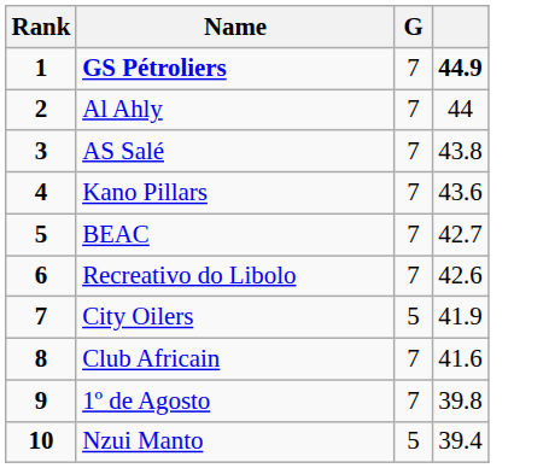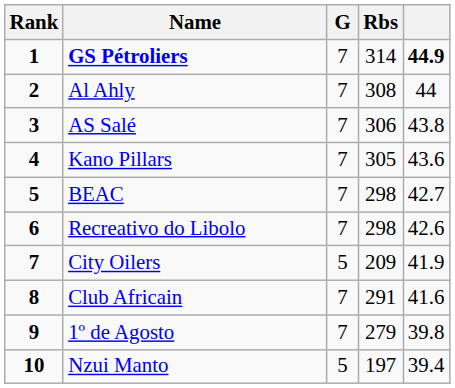+ column: Rbs | 314 | 308 | 306 | 305 | 298 | 298 | 209 | 291 | 279 | 197
